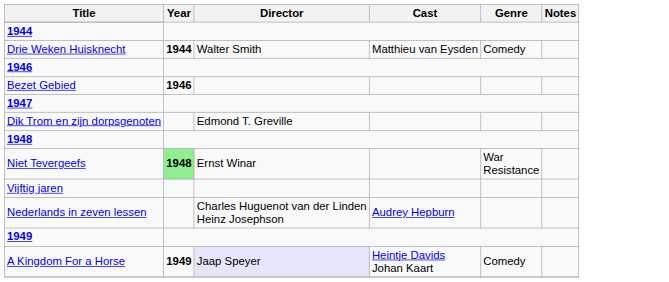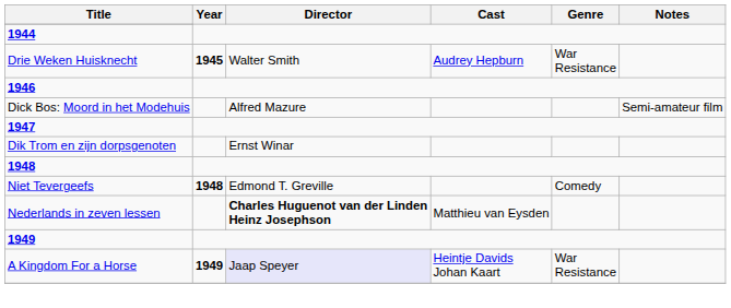Drie Weken Huisknecht | Year: 1944 -> 1945
Drie Weken Huisknecht | Cast: Matthieu van Eysden -> Audrey Hepburn
Drie Weken Huisknecht | Genre: Comedy -> War Resistance
- row: Bezet Gebied | 1946
+ row: Dick Bos: Moord in het Modehuis | Alfred Mazure | Semi-amateur film
Dik Trom en zijn dorpsgenoten | Director: Edmond T. Greville -> Ernst Winar
Niet Tevergeefs | Year: lightgreen background -> no background
Niet Tevergeefs | Director: Ernst Winar -> Edmond T. Greville
Niet Tevergeefs | Genre: War Resistance -> Comedy
- row: Vijftig jaren
Nederlands in zeven lessen | Director: normal -> bold
Nederlands in zeven lessen | Cast: Audrey Hepburn -> Matthieu van Eysden
A Kingdom For a Horse | Genre: Comedy -> War Resistance
